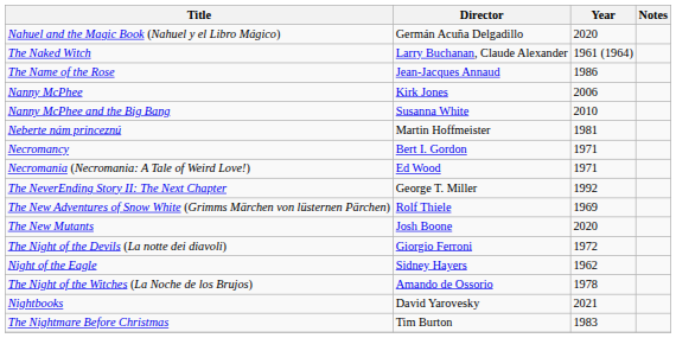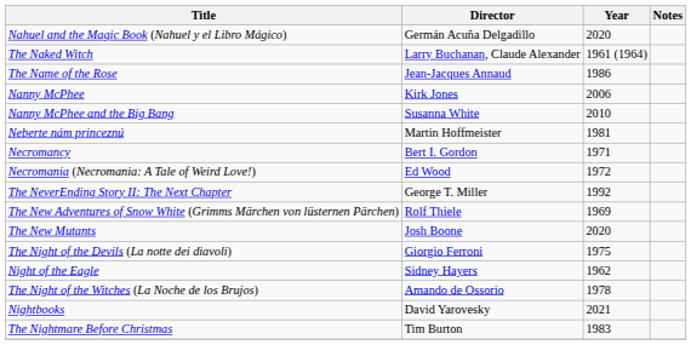Necromania (Necromania: A Tale of Weird Love!) | Year: 1971 -> 1972
The Night of the Devils (La notte dei diavoli) | Year: 1972 -> 1975
